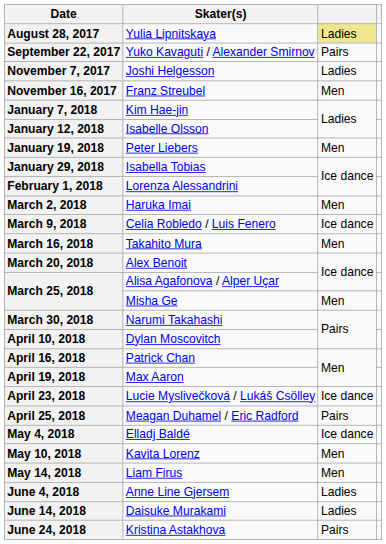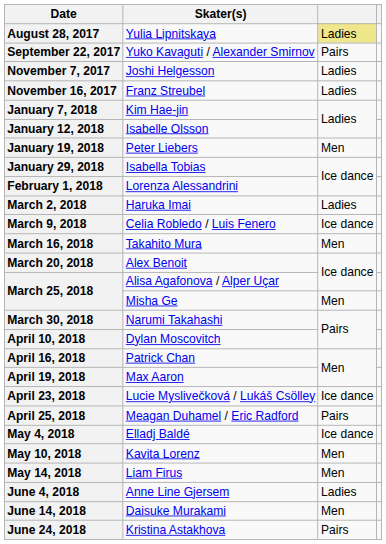November 16, 2017 | column 3: Men -> Ladies
March 2, 2018 | column 3: Men -> Ladies
June 14, 2018 | column 3: Ladies -> Men
